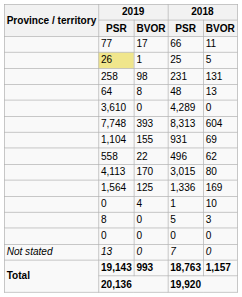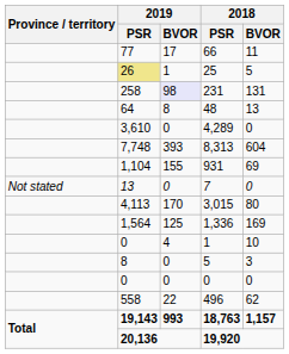231 | 2019 / BVOR: no background -> lavender background
rows swapped: 496 <-> 7
